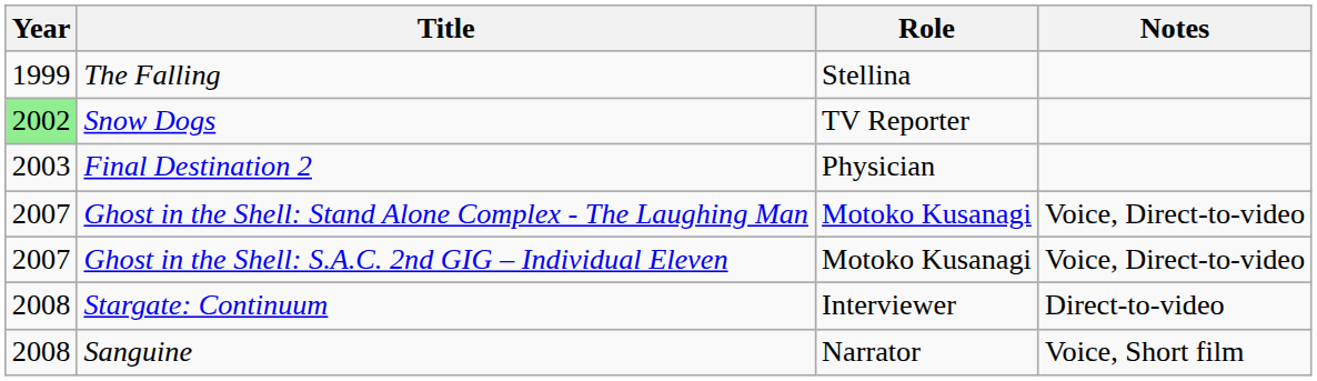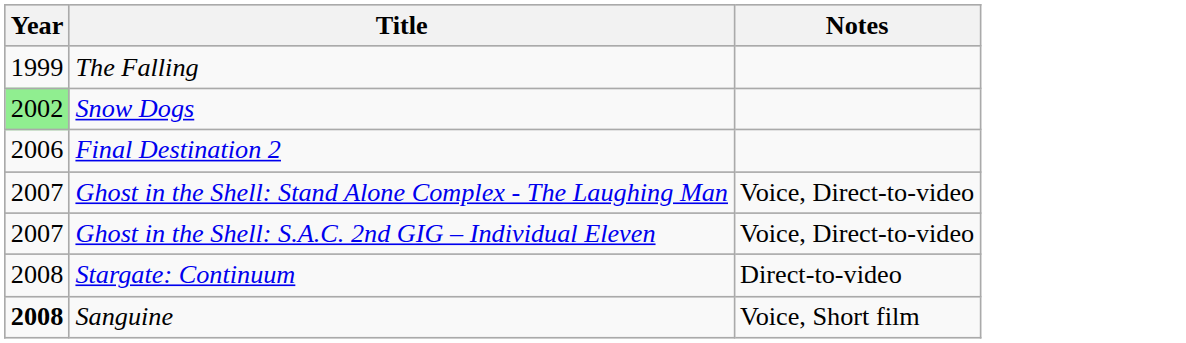- column: Role | Stellina | TV Reporter | Physician | Motoko Kusanagi | Motoko Kusanagi | Interviewer | Narrator
Final Destination 2 | Year: 2003 -> 2006
Sanguine | Year: normal -> bold
